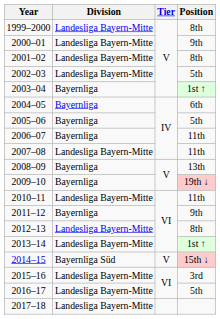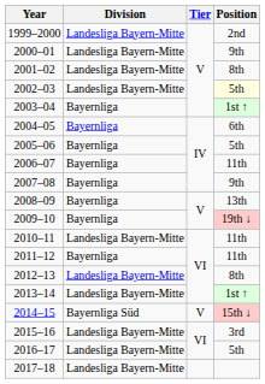1999–2000 | Position: 8th -> 2nd
2002–03 | Position: no background -> lightyellow background
2007–08 | Division: Landesliga Bayern-Mitte -> Bayernliga
2007–08 | Position: 11th -> 9th
2011–12 | Position: 9th -> 11th
